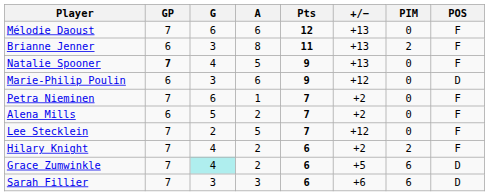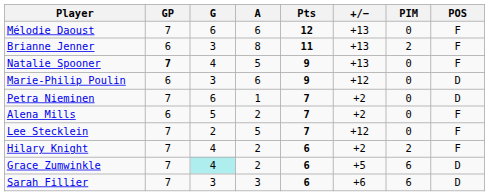Petra Nieminen | POS: F -> D
